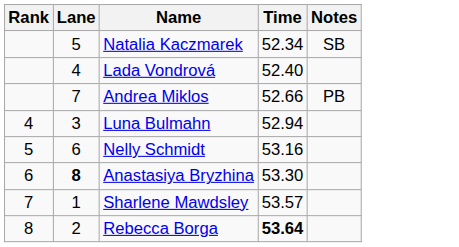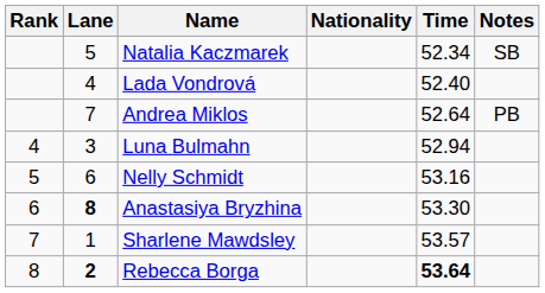+ column: Nationality
Andrea Miklos | Time: 52.66 -> 52.64
Rebecca Borga | Lane: normal -> bold
